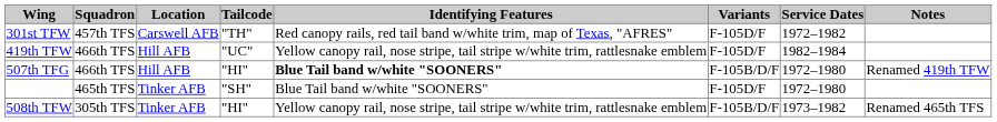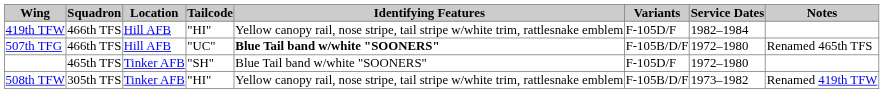- row: 301st TFW | 457th TFS | Carswell AFB | "TH" | Red canopy rails, red tail band w/white trim, map of Texas, "AFRES" | F-105D/F | 1972–1982
419th TFW | Tailcode: "UC" -> "HI"
507th TFG | Tailcode: "HI" -> "UC"
507th TFG | Notes: Renamed 419th TFW -> Renamed 465th TFS
508th TFW | Notes: Renamed 465th TFS -> Renamed 419th TFW
